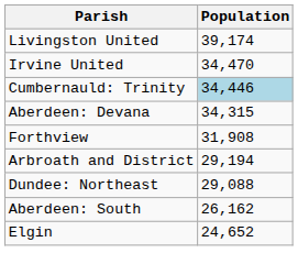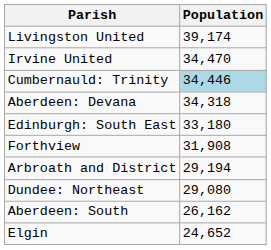Aberdeen: Devana | Population: 34,315 -> 34,318
+ row: Edinburgh: South East | 33,180
Dundee: Northeast | Population: 29,088 -> 29,080
